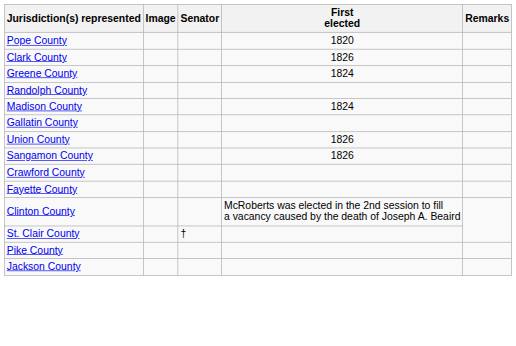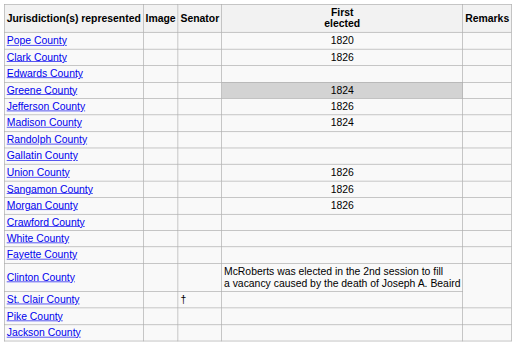+ row: Edwards County
Greene County | First elected: no background -> lightgrey background
+ row: Jefferson County | 1826
rows swapped: Madison County <-> Randolph County
+ row: Morgan County | 1826
+ row: White County
